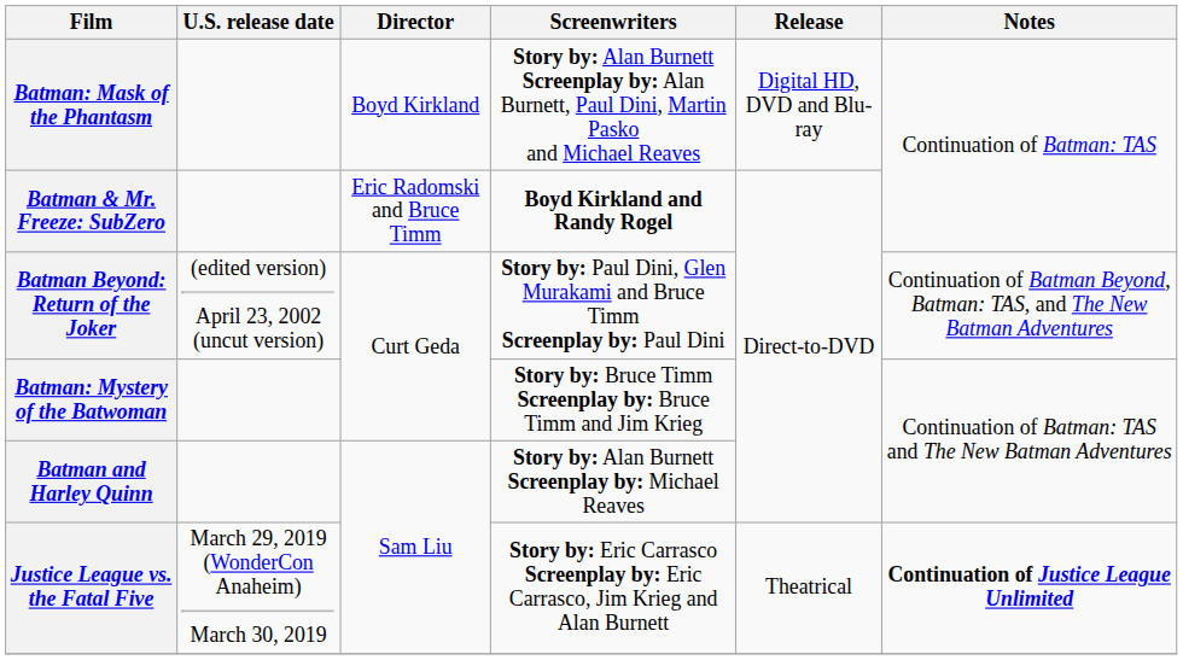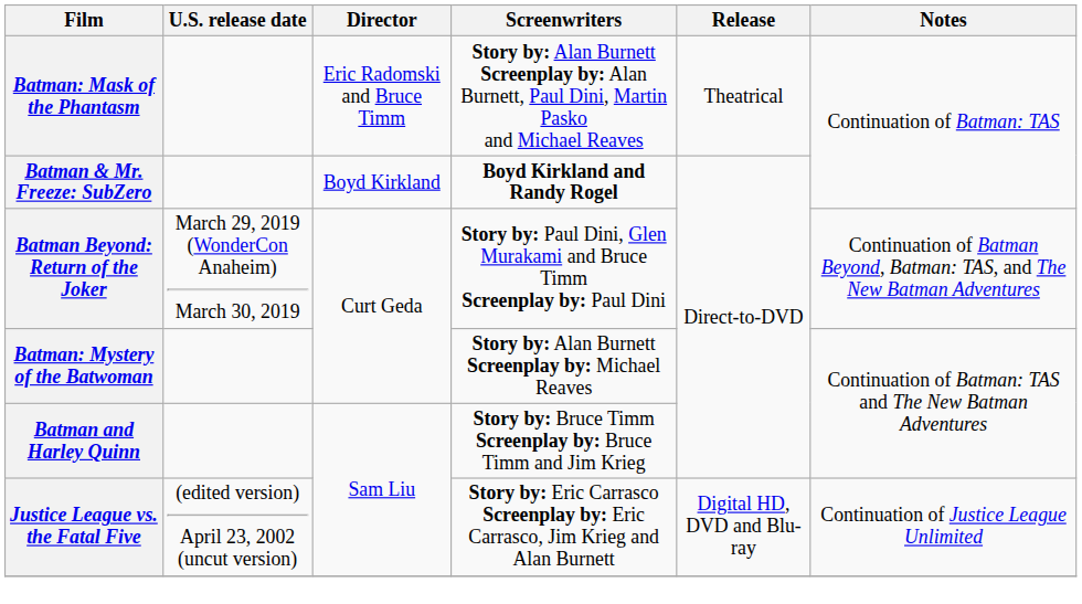Batman: Mask of the Phantasm | Director: Boyd Kirkland -> Eric Radomski and Bruce Timm
Batman: Mask of the Phantasm | Release: Digital HD, DVD and Blu-ray -> Theatrical
Batman & Mr. Freeze: SubZero | Director: Eric Radomski and Bruce Timm -> Boyd Kirkland
Batman Beyond: Return of the Joker | U.S. release date: (edited version) April 23, 2002 (uncut version) -> March 29, 2019 (WonderCon Anaheim) March 30, 2019
Batman: Mystery of the Batwoman | Screenwriters: Story by: Bruce Timm Screenplay by: Bruce Timm and Jim Krieg -> Story by: Alan Burnett Screenplay by: Michael Reaves
Batman and Harley Quinn | Screenwriters: Story by: Alan Burnett Screenplay by: Michael Reaves -> Story by: Bruce Timm Screenplay by: Bruce Timm and Jim Krieg
Justice League vs. the Fatal Five | U.S. release date: March 29, 2019 (WonderCon Anaheim) March 30, 2019 -> (edited version) April 23, 2002 (uncut version)
Justice League vs. the Fatal Five | Release: Theatrical -> Digital HD, DVD and Blu-ray
Justice League vs. the Fatal Five | Notes: bold -> normal
